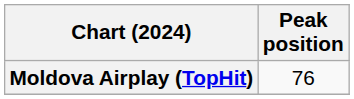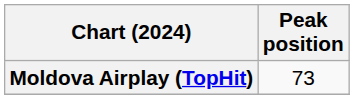Moldova Airplay (TopHit) | Peak position: 76 -> 73
